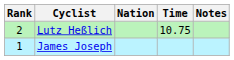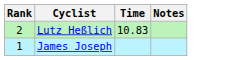- column: Nation
Lutz Heßlich | Time: 10.75 -> 10.83
